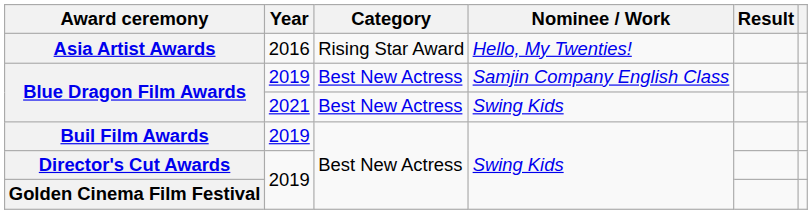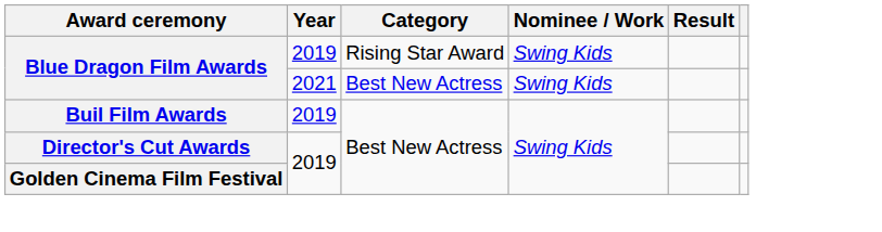- row: Asia Artist Awards | 2016 | Rising Star Award | Hello, My Twenties!
Blue Dragon Film Awards / 2019 | Category: Best New Actress -> Rising Star Award
Blue Dragon Film Awards / 2019 | Nominee / Work: Samjin Company English Class -> Swing Kids
